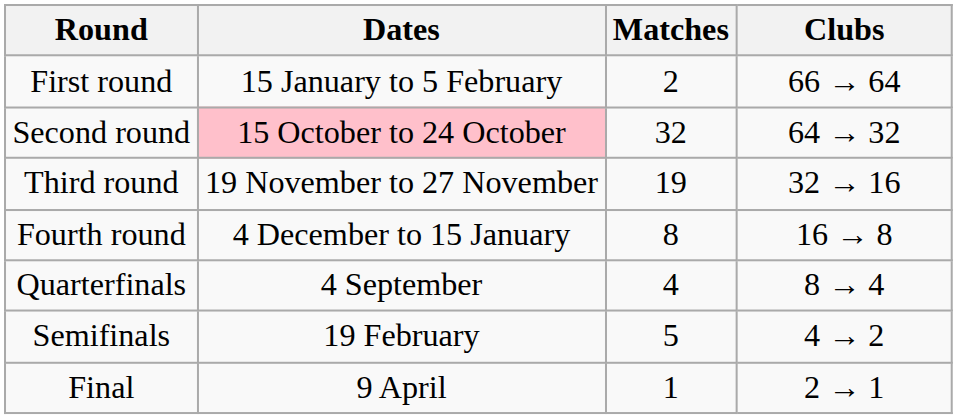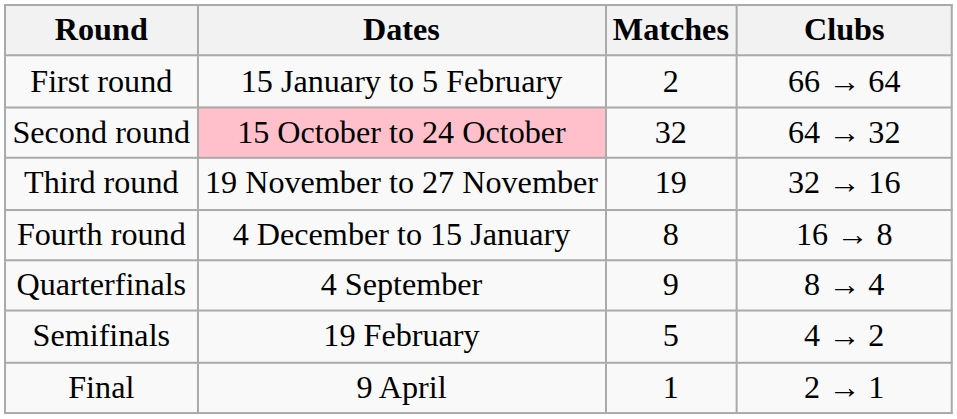Quarterfinals | Matches: 4 -> 9
